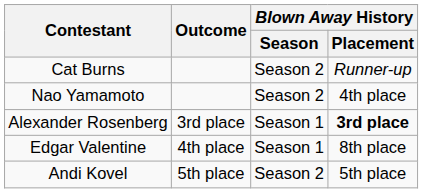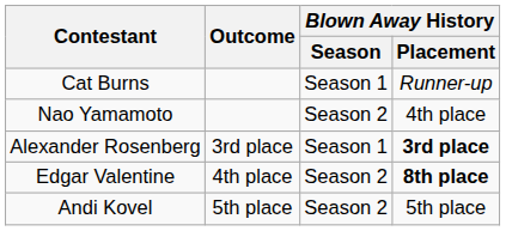Cat Burns | Blown Away History / Season: Season 2 -> Season 1
Edgar Valentine | Blown Away History / Season: Season 1 -> Season 2
Edgar Valentine | Blown Away History / Placement: normal -> bold
